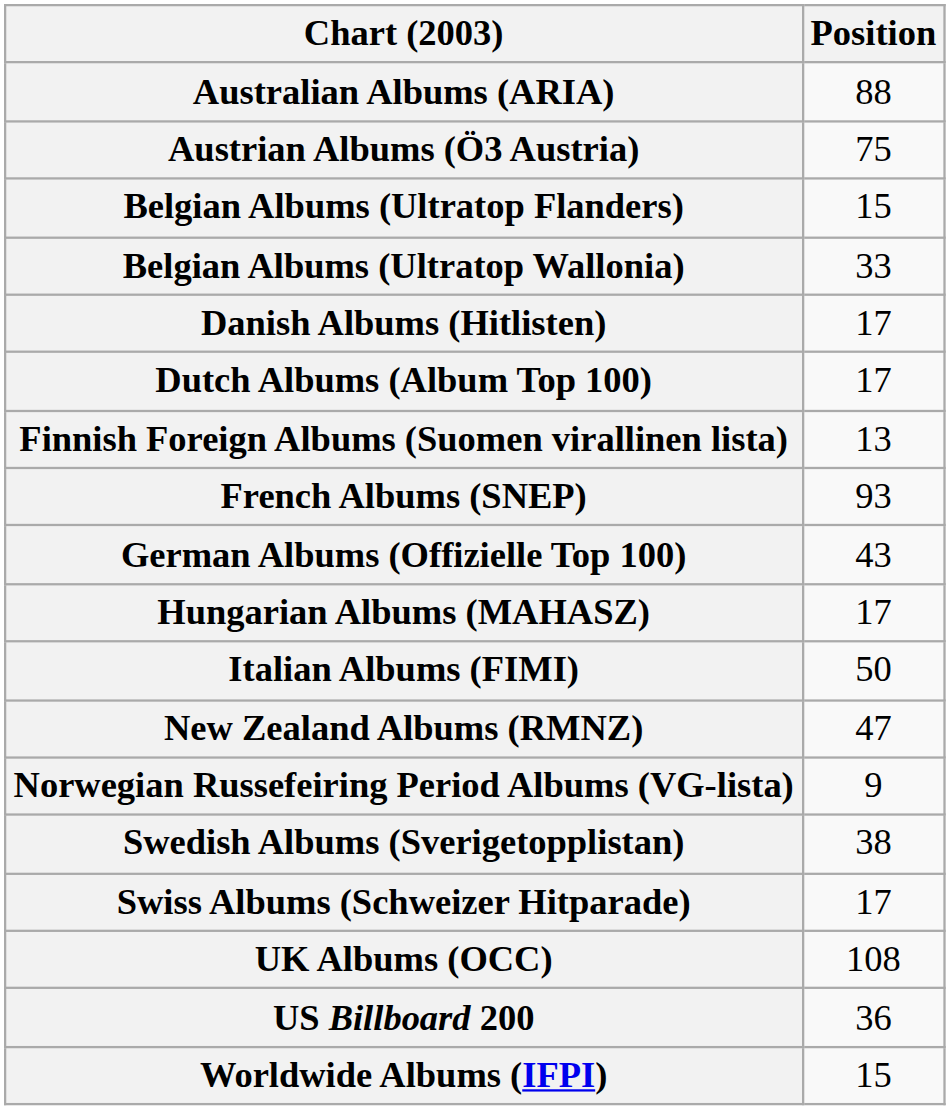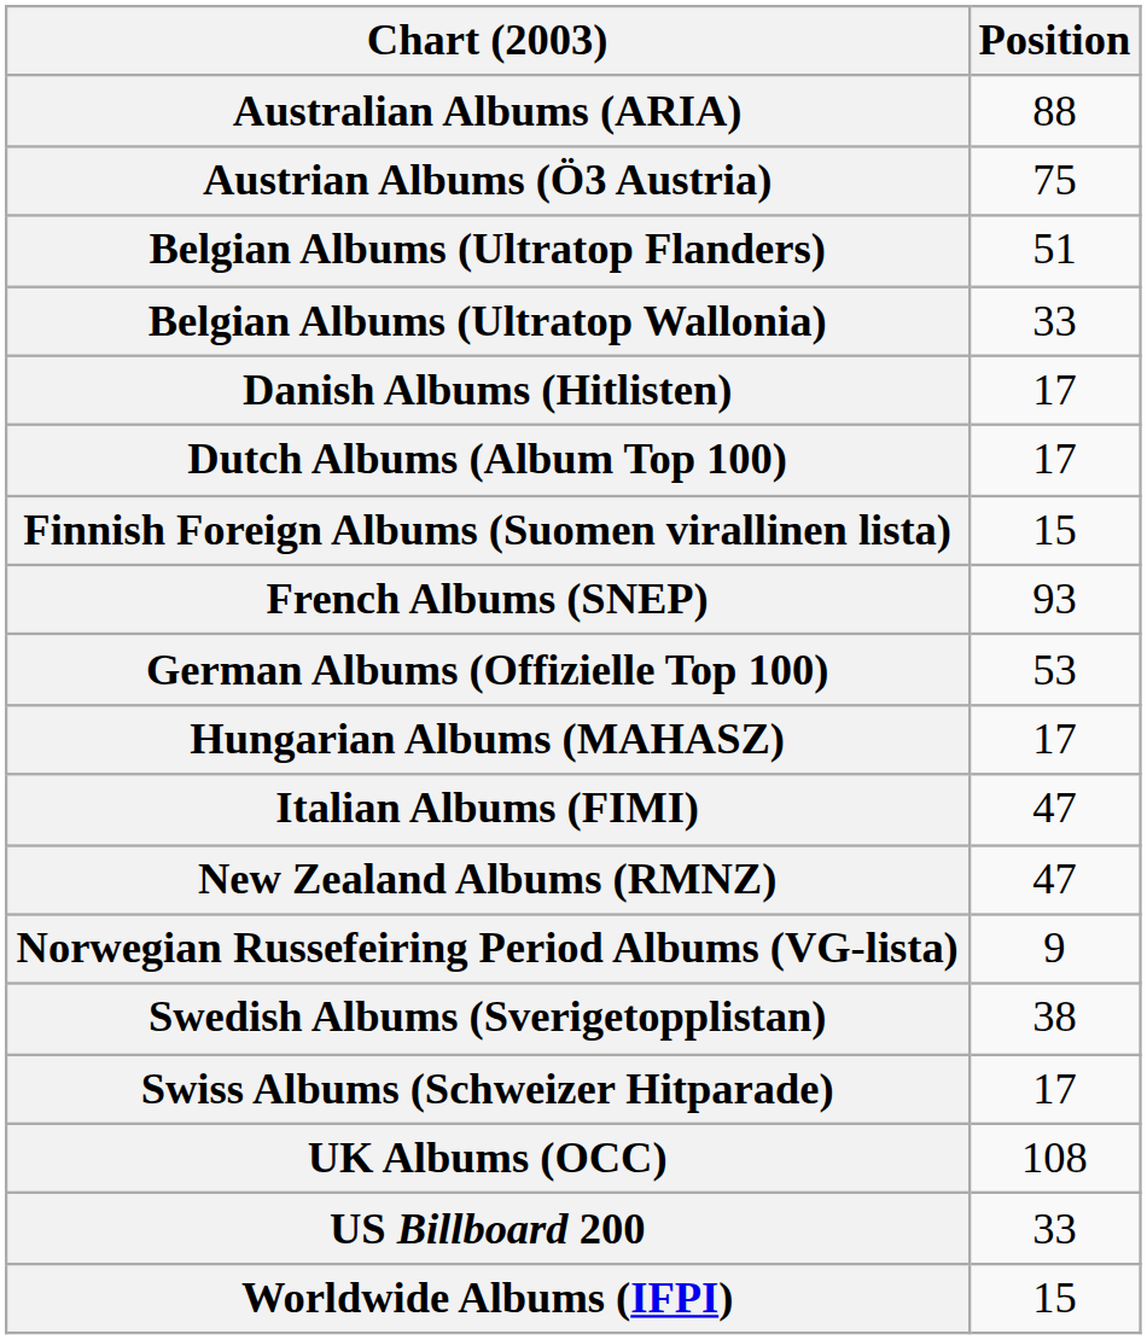Belgian Albums (Ultratop Flanders) | Position: 15 -> 51
Finnish Foreign Albums (Suomen virallinen lista) | Position: 13 -> 15
German Albums (Offizielle Top 100) | Position: 43 -> 53
Italian Albums (FIMI) | Position: 50 -> 47
US Billboard 200 | Position: 36 -> 33
